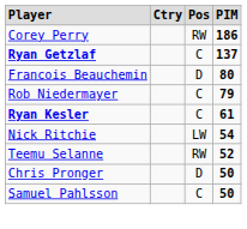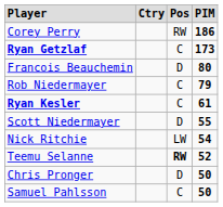Ryan Getzlaf | column 4: 137 -> 173
+ row: Scott Niedermayer | D | 55
Teemu Selanne | column 3: normal -> bold
